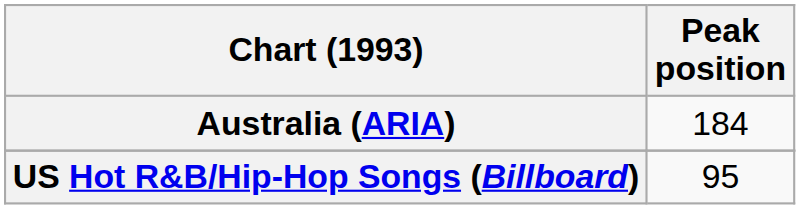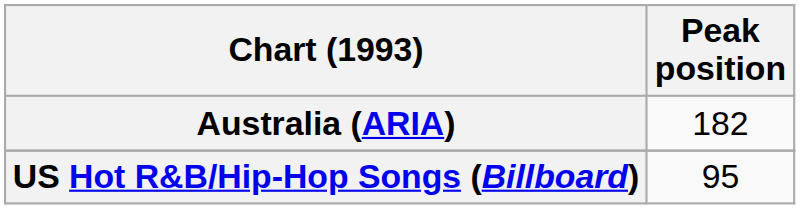Australia (ARIA) | Peak position: 184 -> 182
